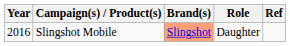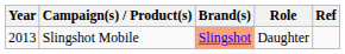Slingshot Mobile | Year: 2016 -> 2013
